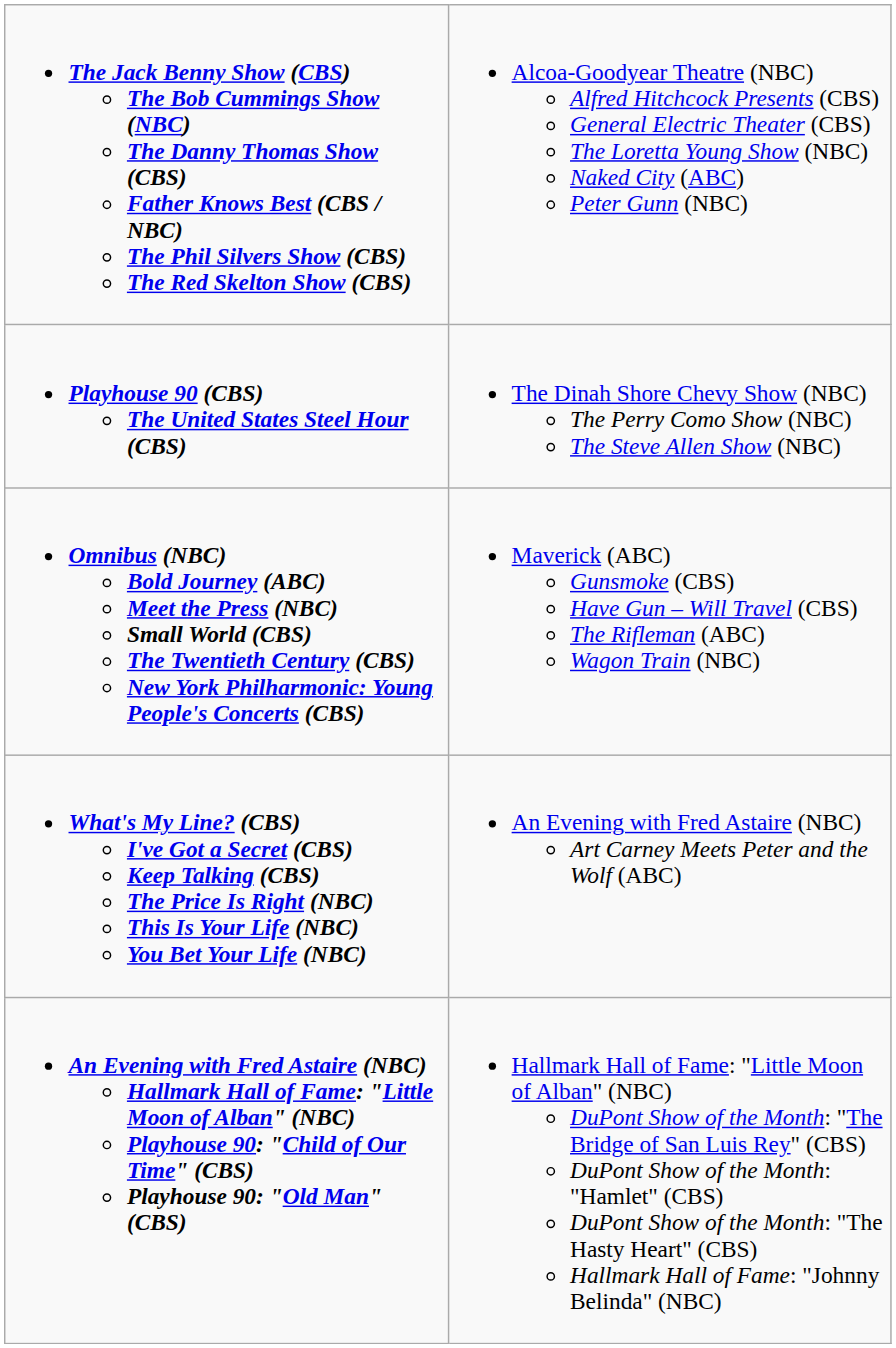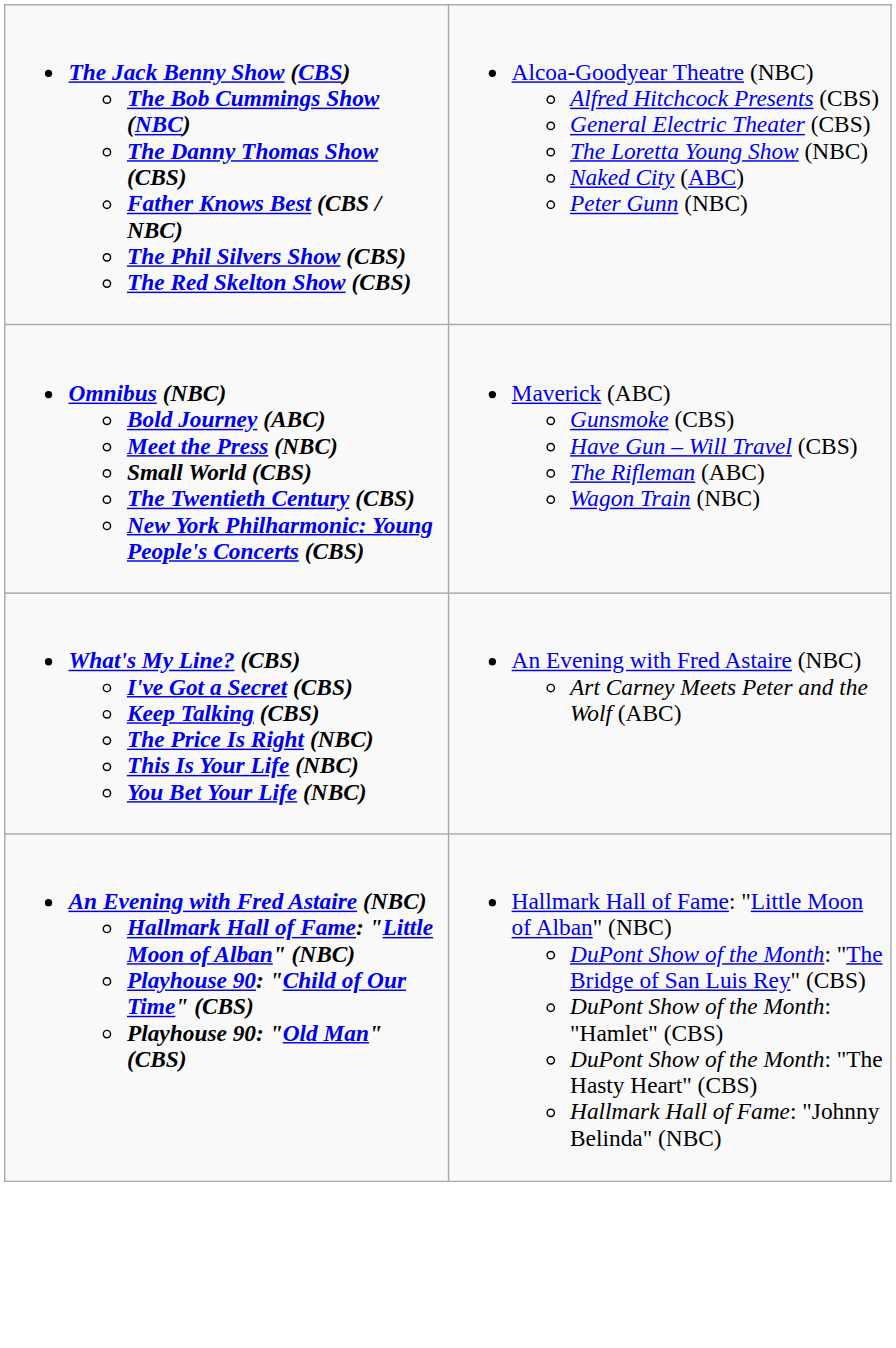- row: Playhouse 90 (CBS) The United States Steel Hour (CBS) | The Dinah Shore Chevy Show (NBC) The Perry Como Show (NBC) The Steve Allen Show (NBC)
